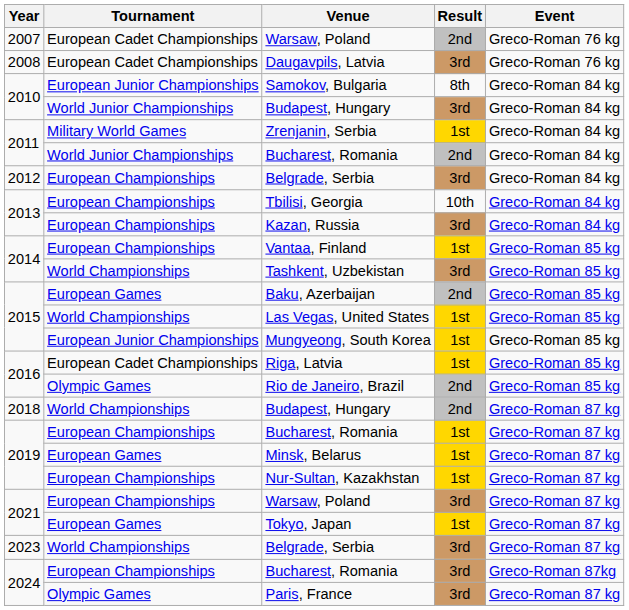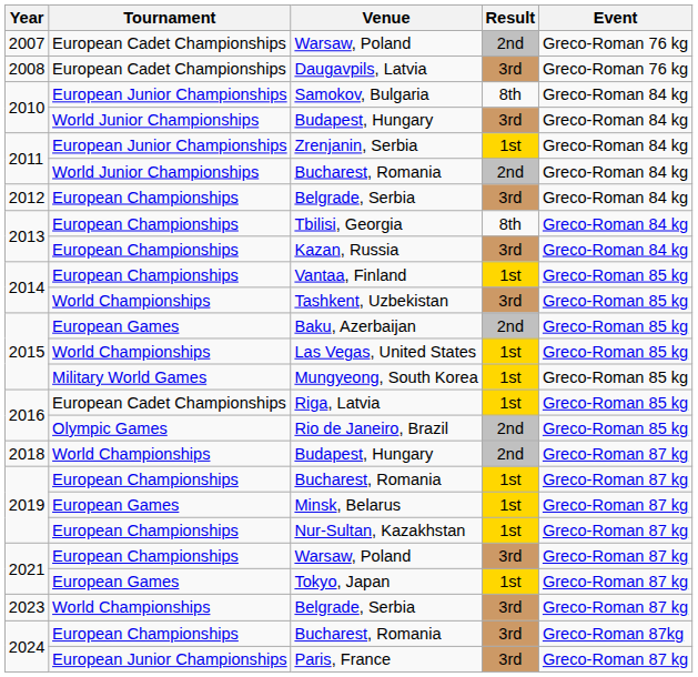Zrenjanin, Serbia | Tournament: Military World Games -> European Junior Championships
Tbilisi, Georgia | Result: 10th -> 8th
Mungyeong, South Korea | Tournament: European Junior Championships -> Military World Games
Paris, France | Tournament: Olympic Games -> European Junior Championships
